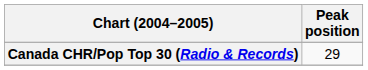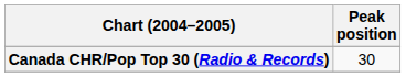Canada CHR/Pop Top 30 (Radio & Records) | Peak position: 29 -> 30
